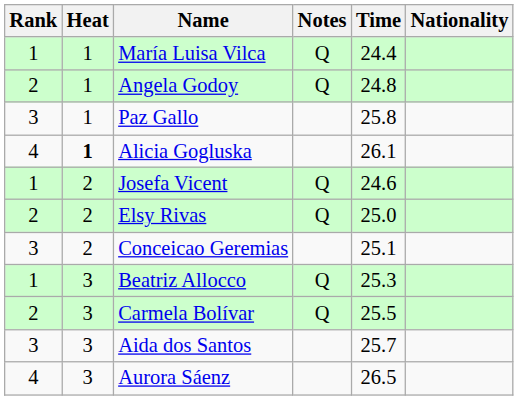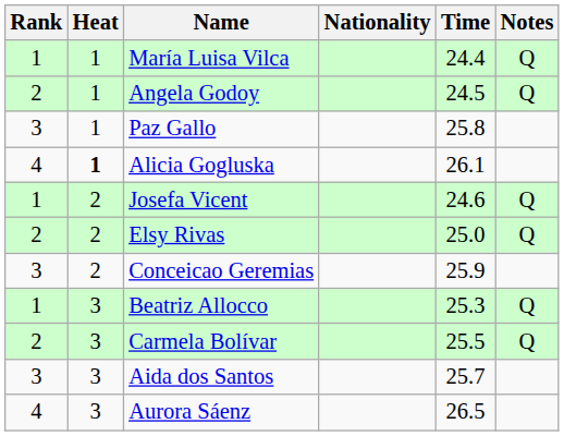columns swapped: Nationality <-> Notes
Angela Godoy | Time: 24.8 -> 24.5
Conceicao Geremias | Time: 25.1 -> 25.9
